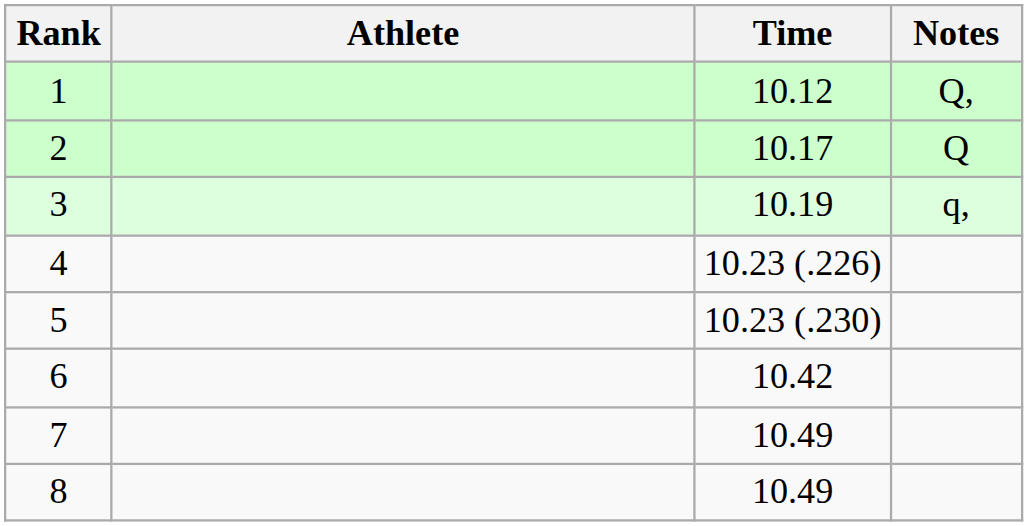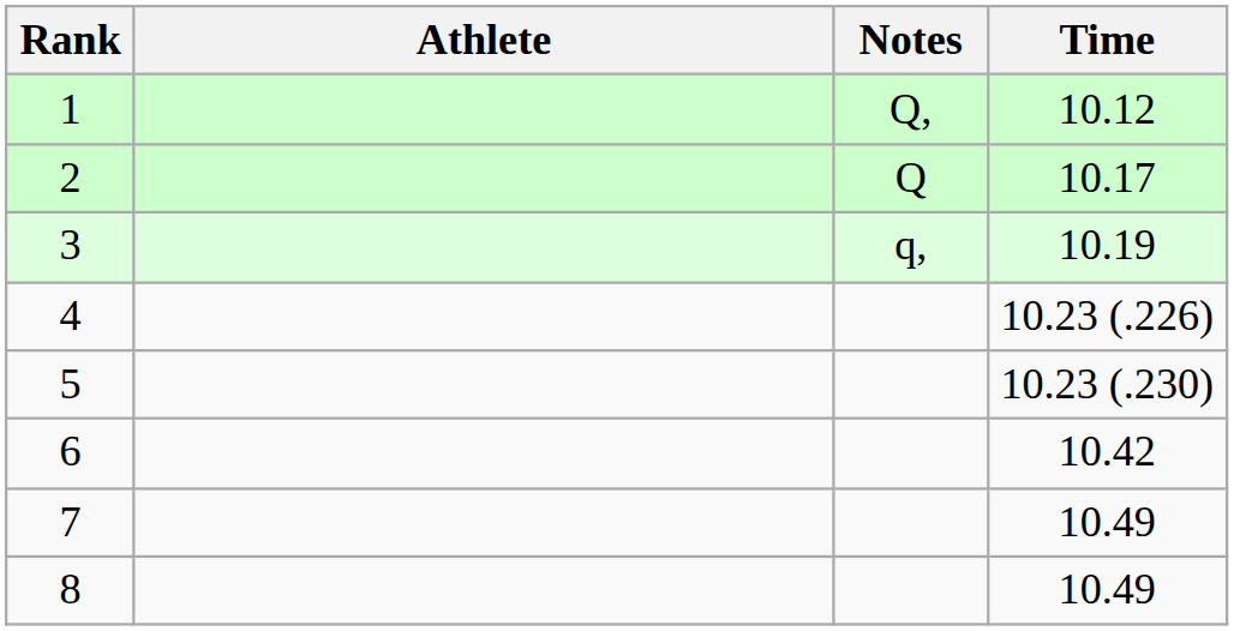columns swapped: Time <-> Notes
